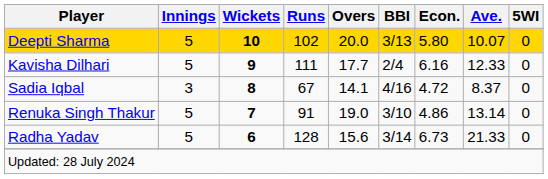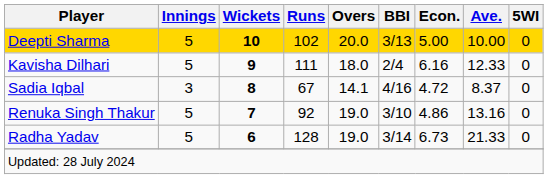Deepti Sharma | Econ.: 5.80 -> 5.00
Deepti Sharma | Ave.: 10.07 -> 10.00
Kavisha Dilhari | Overs: 17.7 -> 18.0
Renuka Singh Thakur | Runs: 91 -> 92
Renuka Singh Thakur | Ave.: 13.14 -> 13.16
Radha Yadav | Overs: 15.6 -> 19.0
